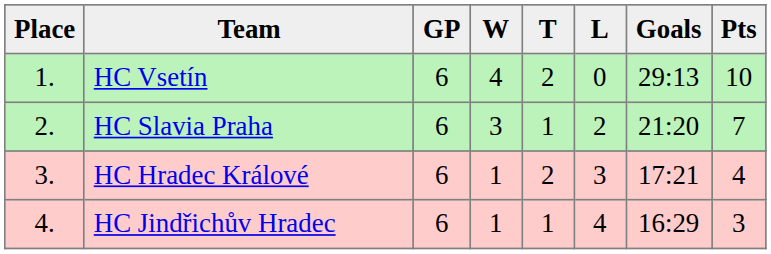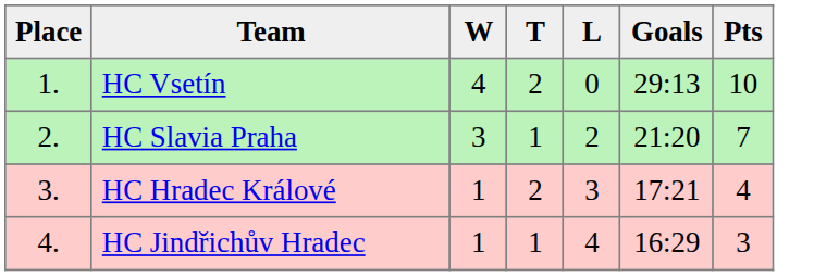- column: GP | 6 | 6 | 6 | 6
